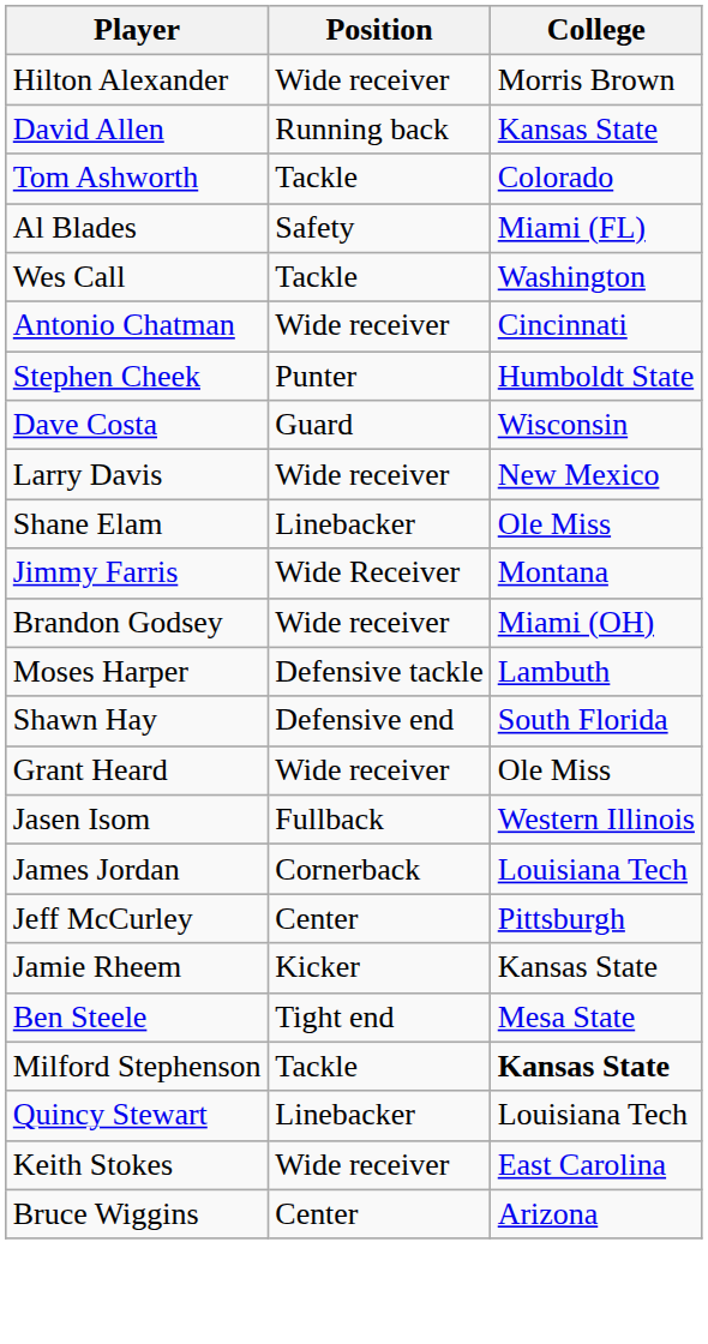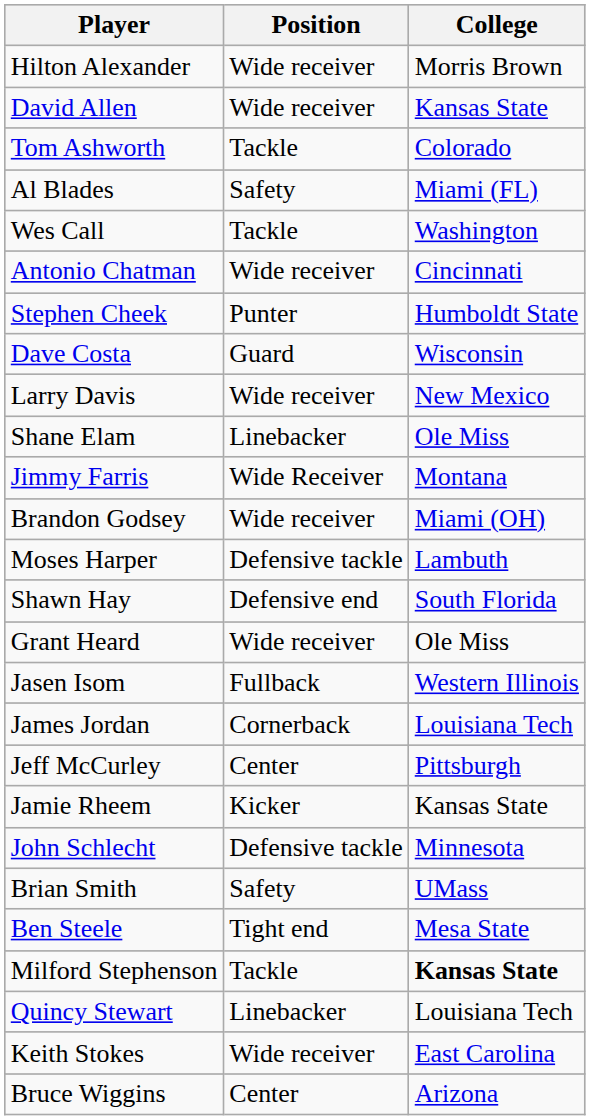David Allen | Position: Running back -> Wide receiver
+ row: John Schlecht | Defensive tackle | Minnesota
+ row: Brian Smith | Safety | UMass
